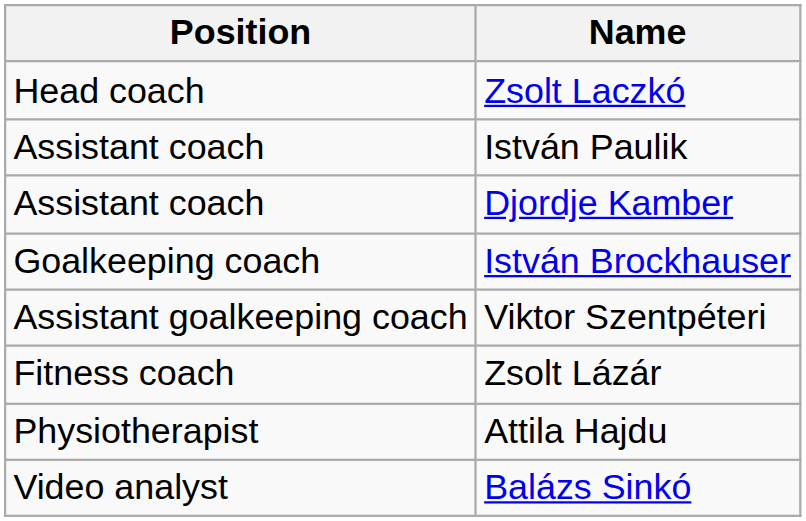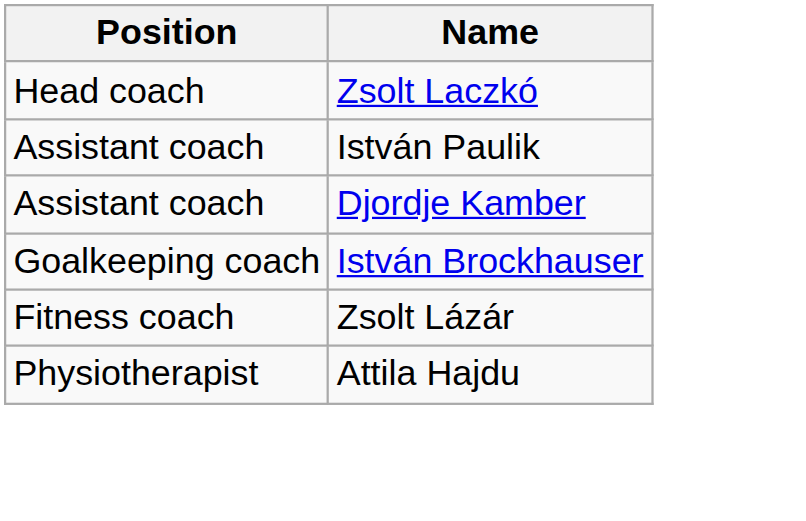- row: Assistant goalkeeping coach | Viktor Szentpéteri
- row: Video analyst | Balázs Sinkó
